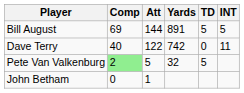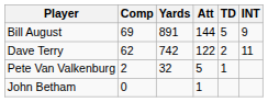columns swapped: Att <-> Yards
Bill August | INT: 5 -> 9
Dave Terry | Comp: 40 -> 62
Dave Terry | TD: 0 -> 2
Pete Van Valkenburg | Comp: lightgreen background -> no background
Pete Van Valkenburg | TD: 5 -> 1
